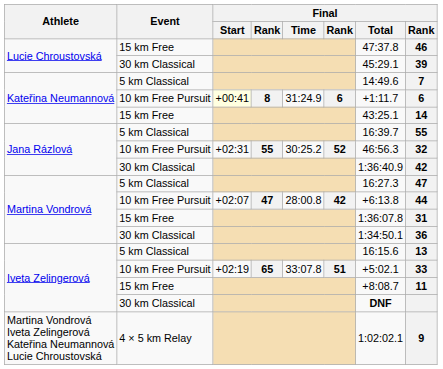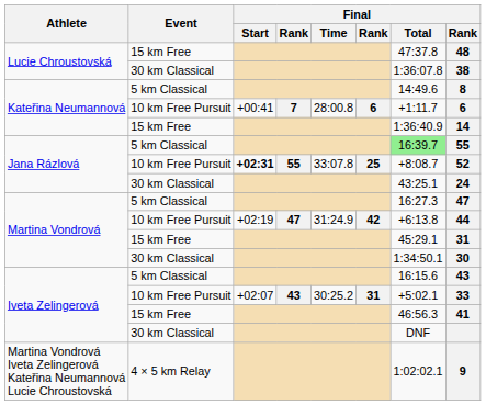Lucie Chroustovská / 15 km Free | column 8: 46 -> 48
Lucie Chroustovská / 30 km Classical | Final / Total: 45:29.1 -> 1:36:07.8
Lucie Chroustovská / 30 km Classical | column 8: 39 -> 38
Kateřina Neumannová / 5 km Classical | column 8: 7 -> 8
Kateřina Neumannová / 10 km Free Pursuit | Final / Start: lightyellow background -> no background
Kateřina Neumannová / 10 km Free Pursuit | column 4: 8 -> 7
Kateřina Neumannová / 10 km Free Pursuit | Final / Time: 31:24.9 -> 28:00.8
Kateřina Neumannová / 15 km Free | Final / Total: 43:25.1 -> 1:36:40.9
Jana Rázlová / 5 km Classical | Final / Total: no background -> lightgreen background
Jana Rázlová / 10 km Free Pursuit | Final / Start: normal -> bold
Jana Rázlová / 10 km Free Pursuit | Final / Time: 30:25.2 -> 33:07.8
Jana Rázlová / 10 km Free Pursuit | column 6: 52 -> 25
Jana Rázlová / 10 km Free Pursuit | Final / Total: 46:56.3 -> +8:08.7
Jana Rázlová / 10 km Free Pursuit | column 8: 32 -> 52
Jana Rázlová / 30 km Classical | Final / Total: 1:36:40.9 -> 43:25.1
Jana Rázlová / 30 km Classical | column 8: 42 -> 24
Martina Vondrová / 10 km Free Pursuit | Final / Start: +02:07 -> +02:19
Martina Vondrová / 10 km Free Pursuit | Final / Time: 28:00.8 -> 31:24.9
Martina Vondrová / 15 km Free | Final / Total: 1:36:07.8 -> 45:29.1
Martina Vondrová / 30 km Classical | column 8: 36 -> 30
Iveta Zelingerová / 5 km Classical | column 8: 13 -> 43
Iveta Zelingerová / 10 km Free Pursuit | Final / Start: +02:19 -> +02:07
Iveta Zelingerová / 10 km Free Pursuit | column 4: 65 -> 43
Iveta Zelingerová / 10 km Free Pursuit | Final / Time: 33:07.8 -> 30:25.2
Iveta Zelingerová / 10 km Free Pursuit | column 6: 51 -> 31
Iveta Zelingerová / 15 km Free | Final / Total: +8:08.7 -> 46:56.3
Iveta Zelingerová / 15 km Free | column 8: 11 -> 41
Iveta Zelingerová / 30 km Classical | Final / Total: bold -> normal
